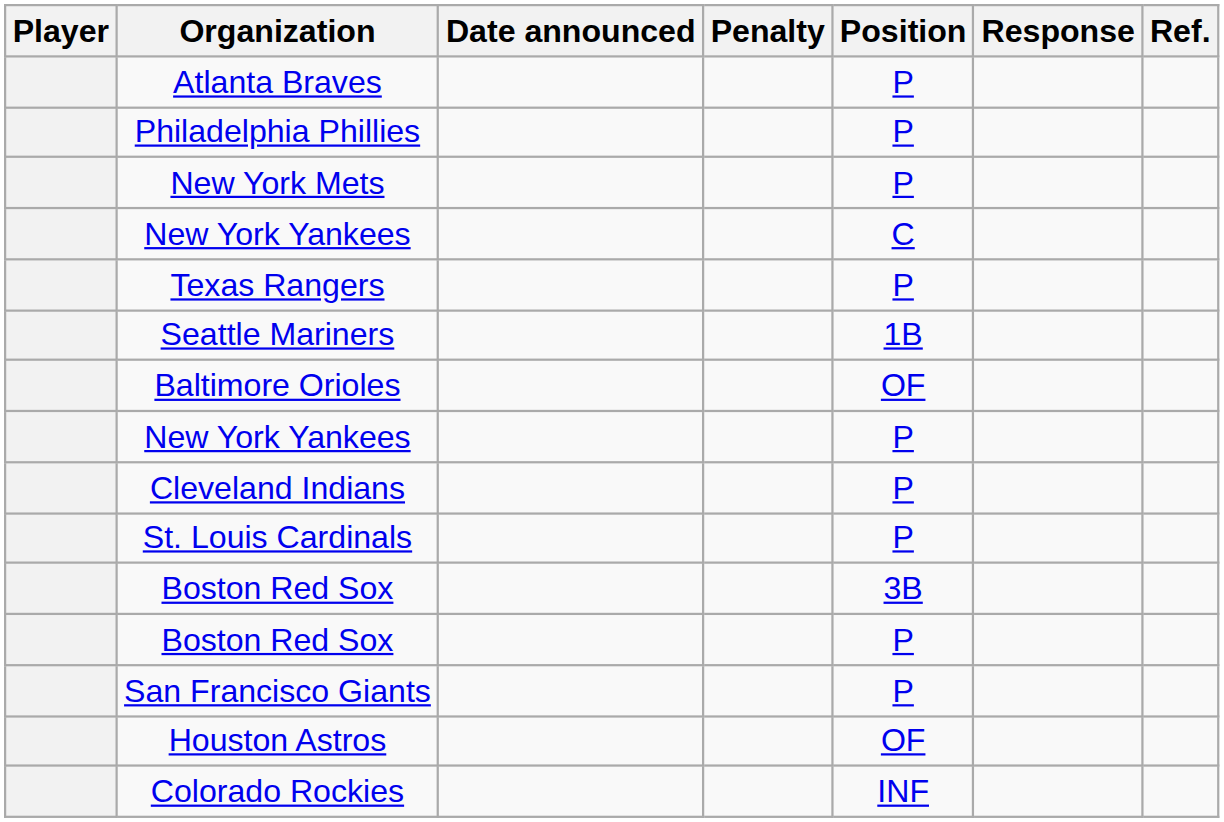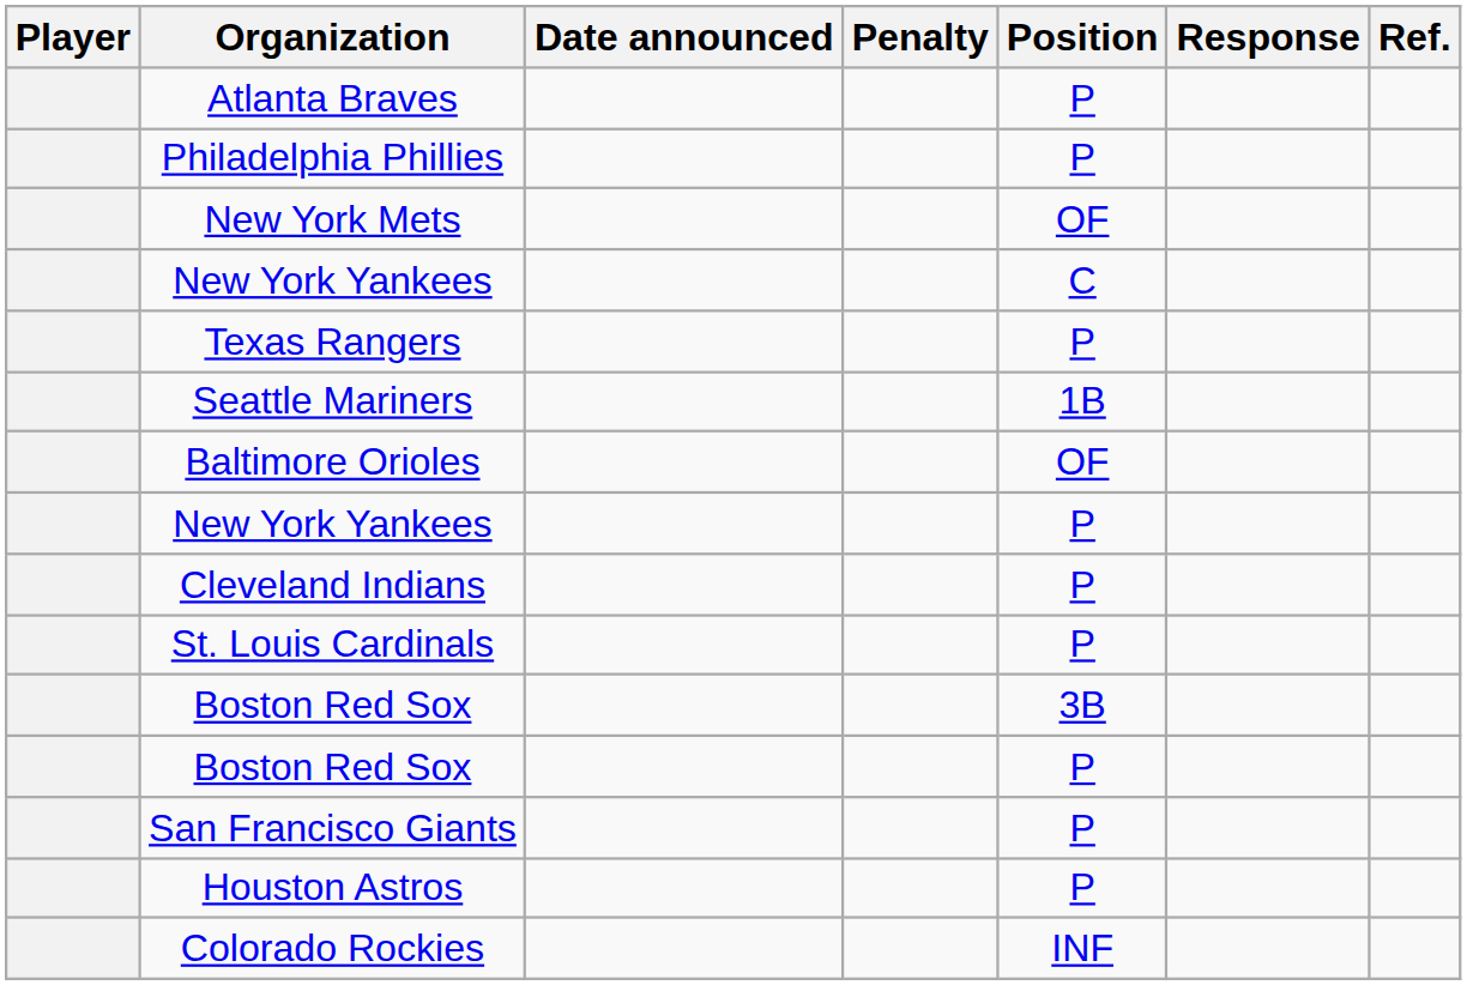New York Mets | Position: P -> OF
Houston Astros | Position: OF -> P
